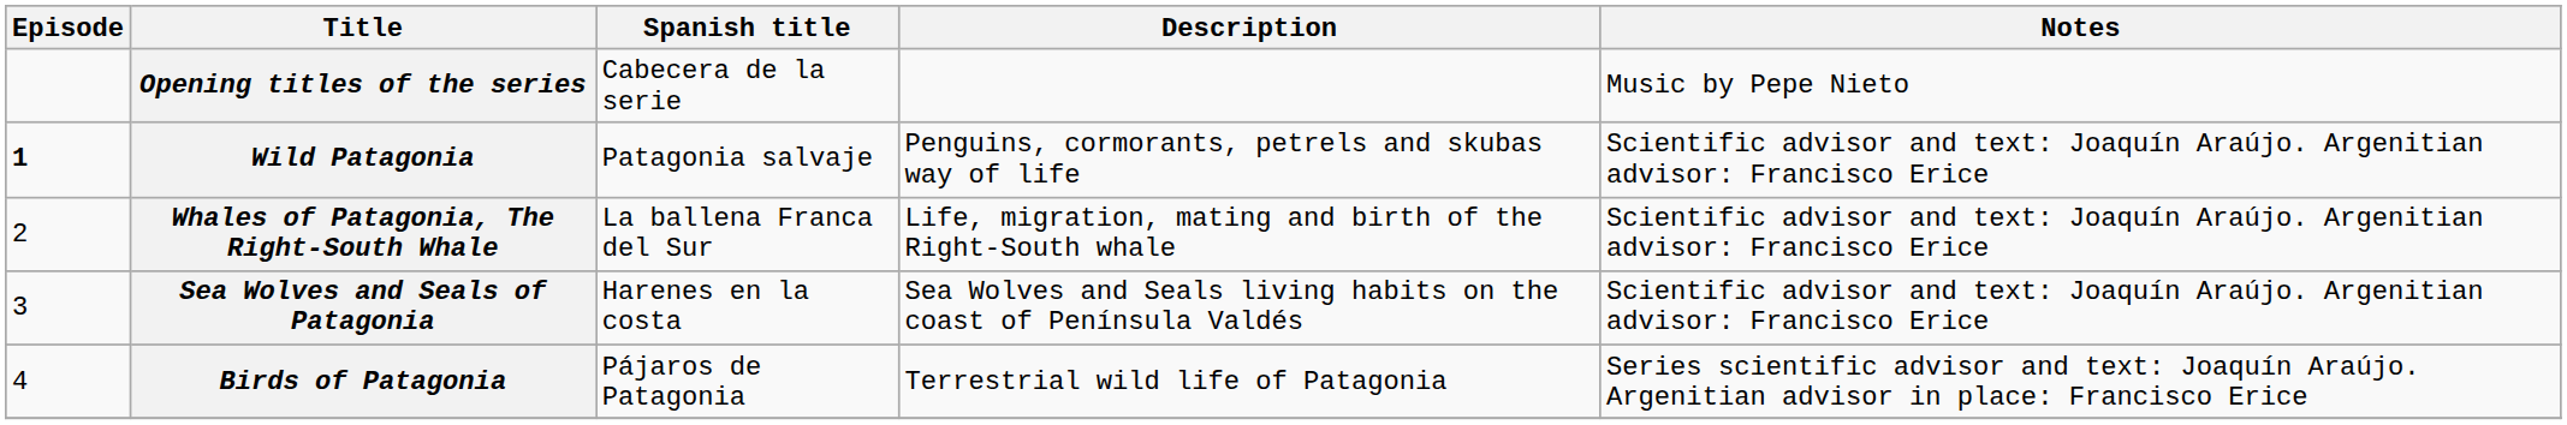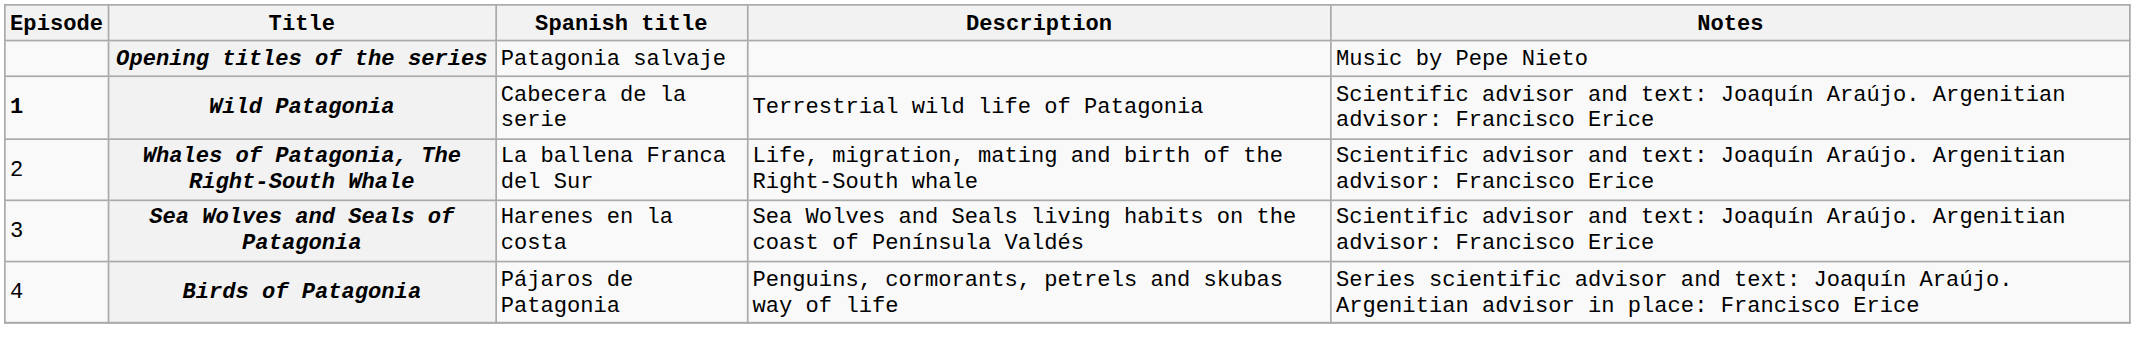Opening titles of the series | Spanish title: Cabecera de la serie -> Patagonia salvaje
Wild Patagonia | Spanish title: Patagonia salvaje -> Cabecera de la serie
Wild Patagonia | Description: Penguins, cormorants, petrels and skubas way of life -> Terrestrial wild life of Patagonia
Birds of Patagonia | Description: Terrestrial wild life of Patagonia -> Penguins, cormorants, petrels and skubas way of life
